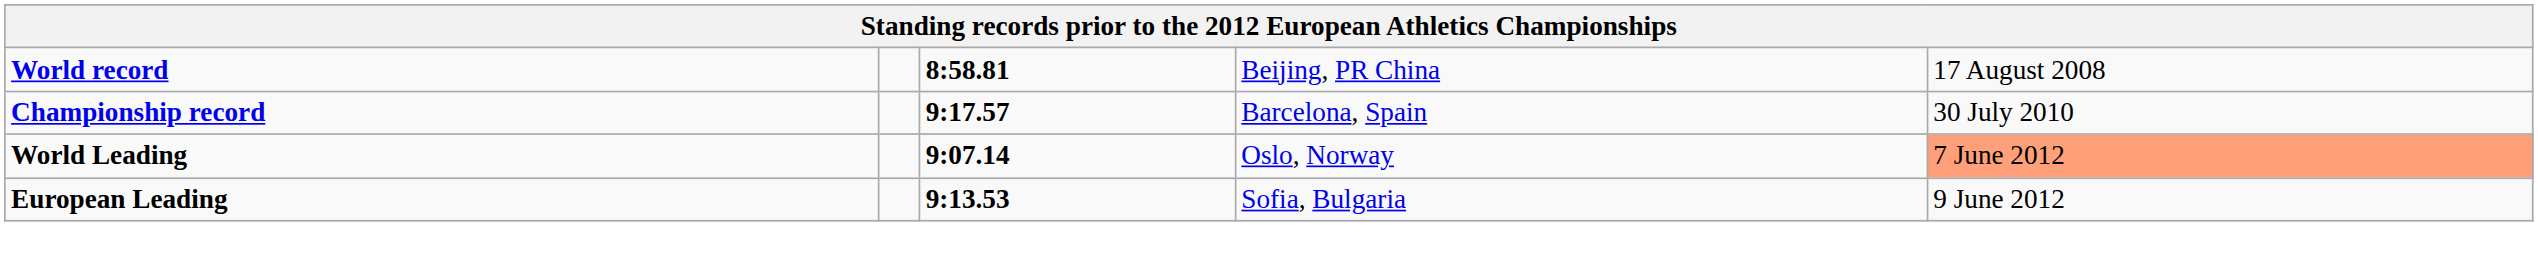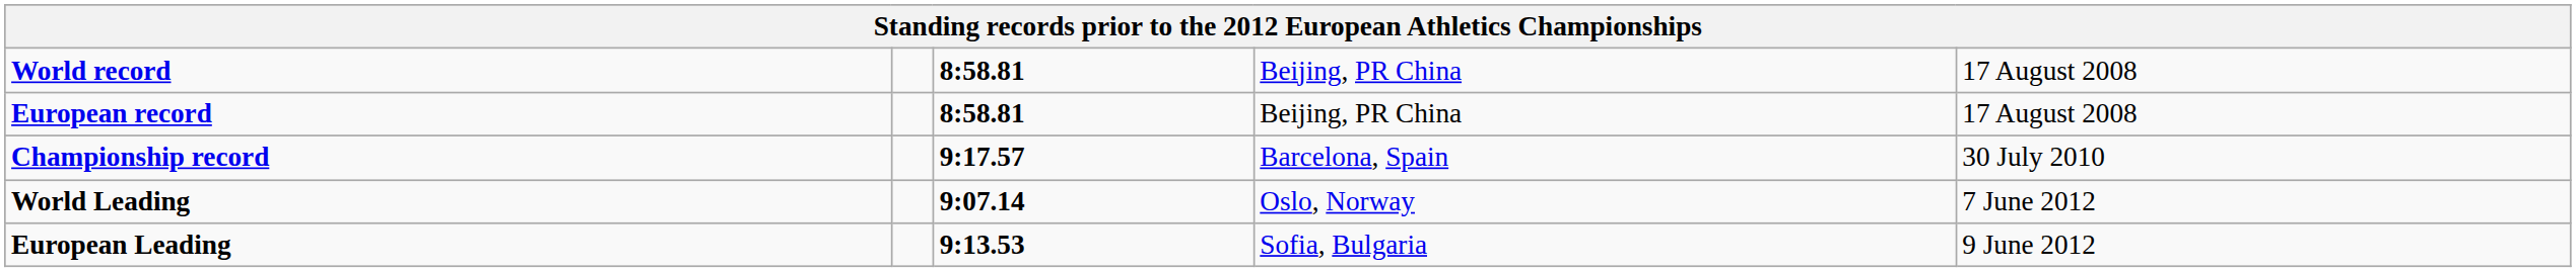+ row: European record | 8:58.81 | Beijing, PR China | 17 August 2008
World Leading | column 5: lightsalmon background -> no background
